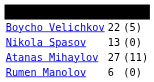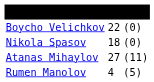Boycho Velichkov | column 3: (5) -> (0)
Nikola Spasov | column 2: 13 -> 18
Rumen Manolov | column 2: 6 -> 4
Rumen Manolov | column 3: (0) -> (5)
